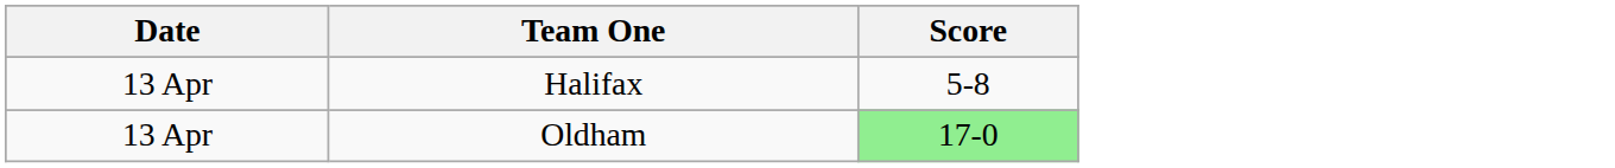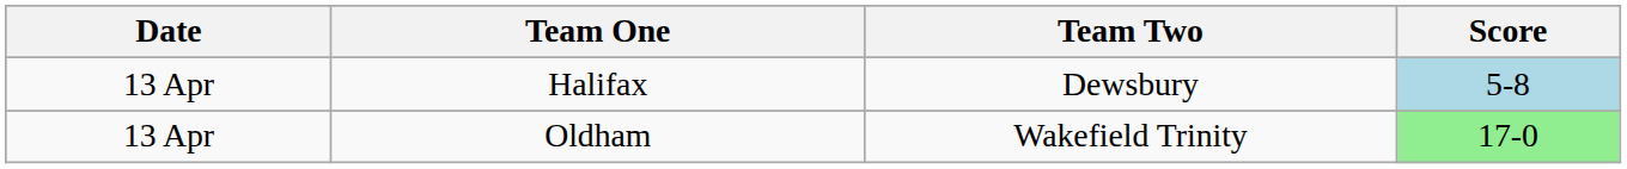+ column: Team Two | Dewsbury | Wakefield Trinity
Halifax | Score: no background -> lightblue background
